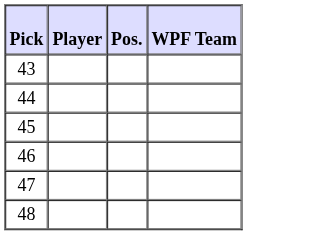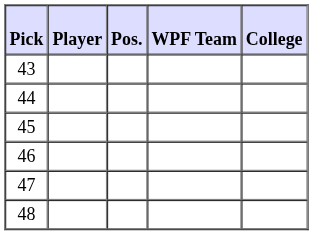+ column: College
